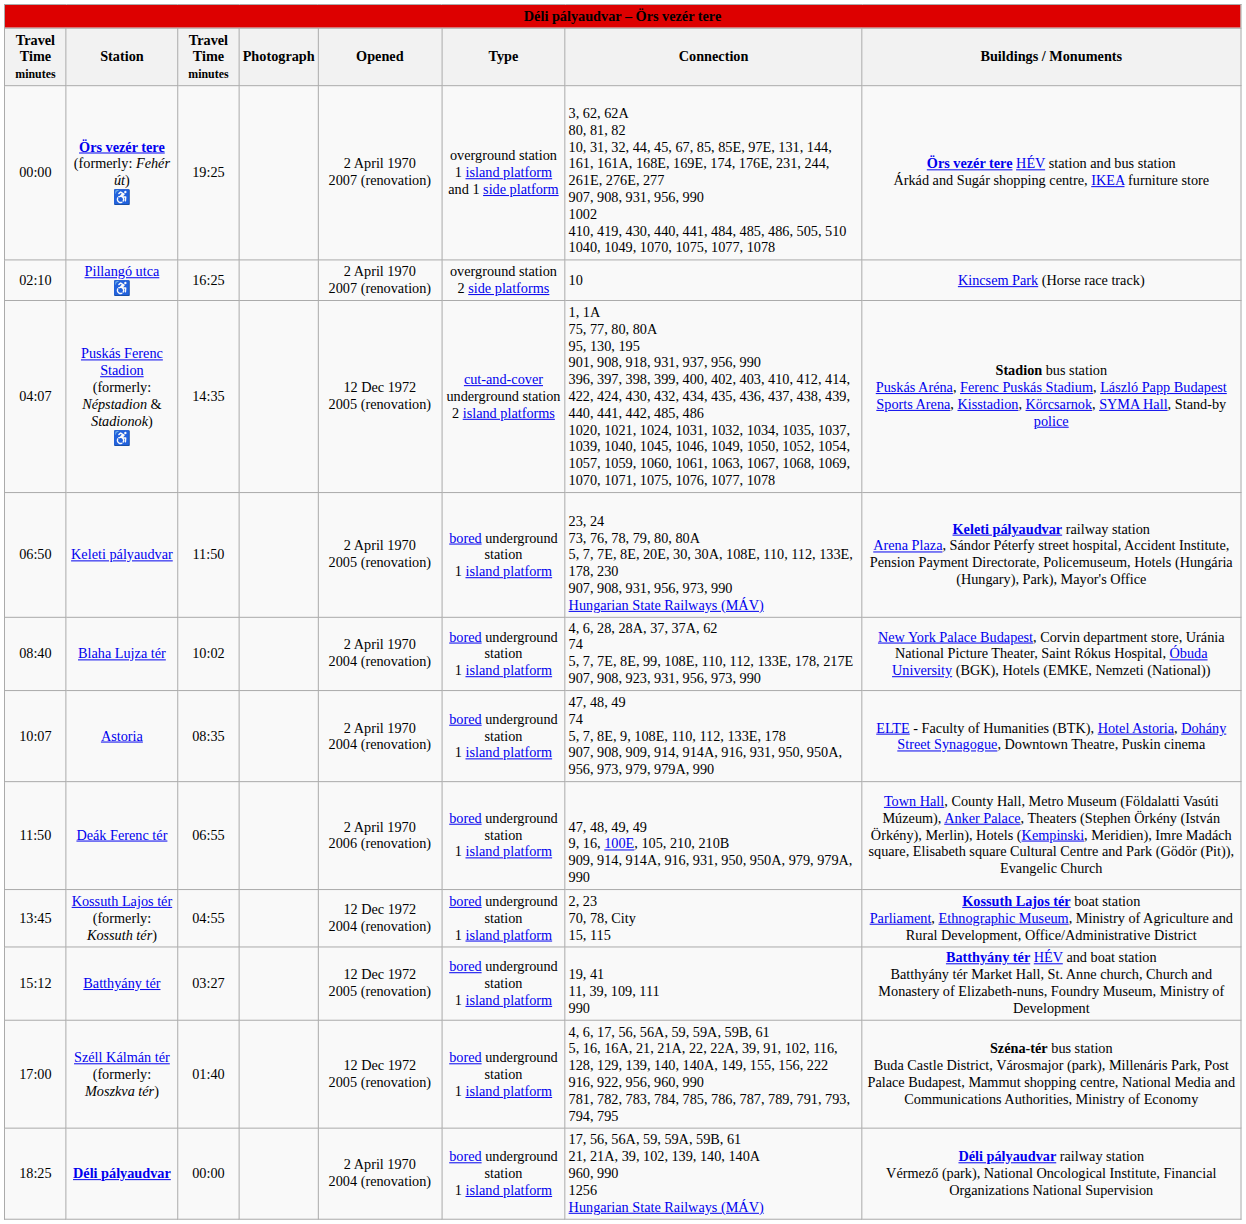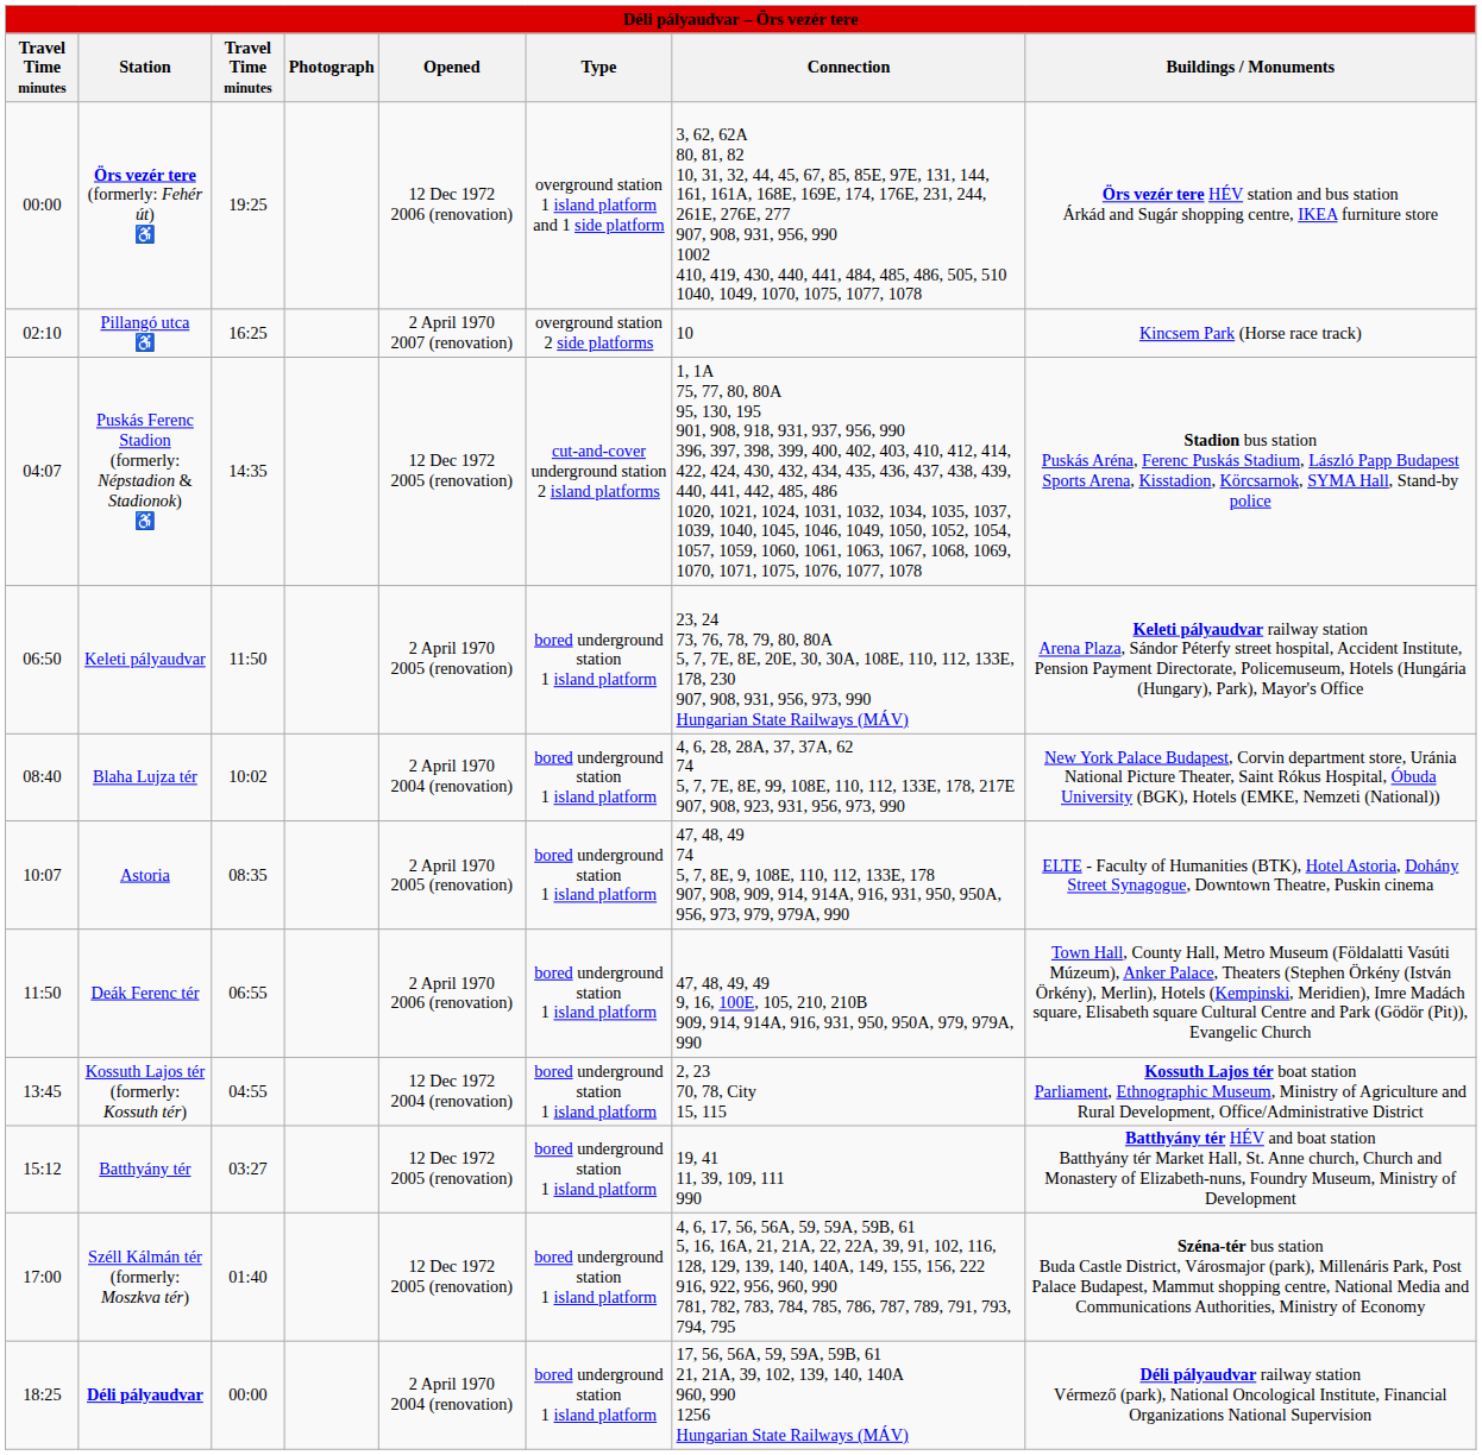Örs vezér tere (formerly: Fehér út) ♿ | Opened: 2 April 1970 2007 (renovation) -> 12 Dec 1972 2006 (renovation)
Astoria | Opened: 2 April 1970 2004 (renovation) -> 2 April 1970 2005 (renovation)
